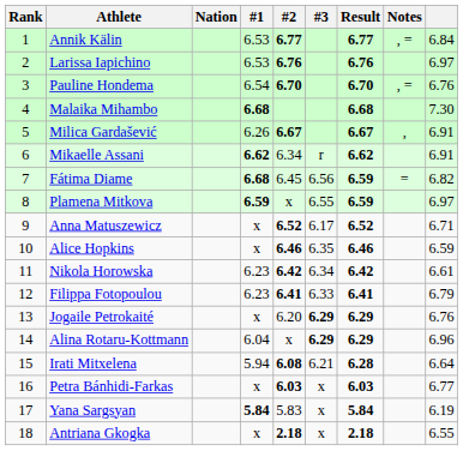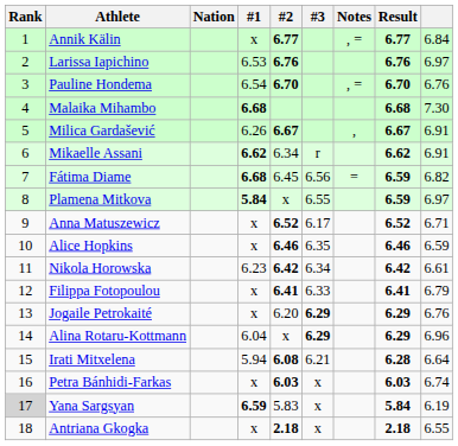columns swapped: Result <-> Notes
Annik Kälin | #1: 6.53 -> x
Plamena Mitkova | #1: 6.59 -> 5.84
Filippa Fotopoulou | #1: 6.23 -> x
Petra Bánhidi-Farkas | column 9: 6.77 -> 6.74
Yana Sargsyan | Rank: no background -> lightgrey background
Yana Sargsyan | #1: 5.84 -> 6.59
